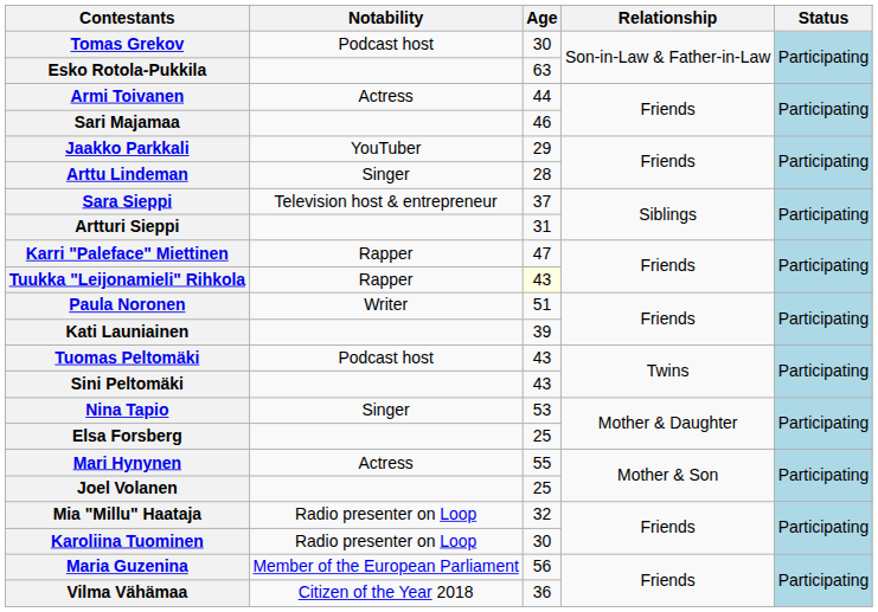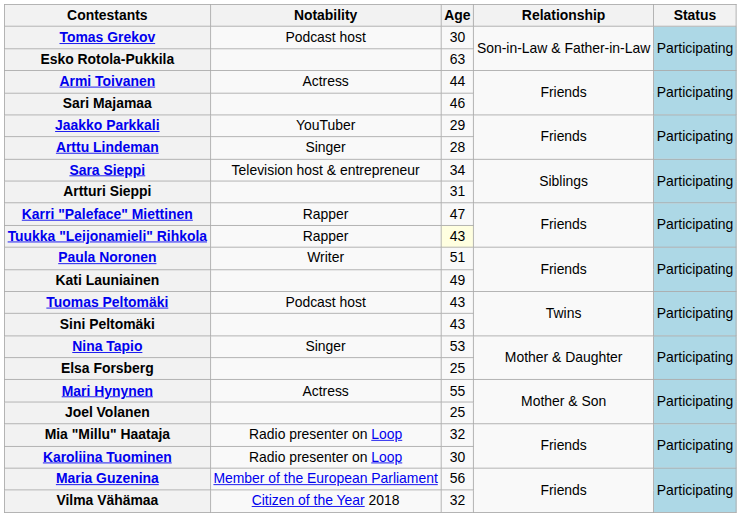Sara Sieppi | Age: 37 -> 34
Kati Launiainen | Age: 39 -> 49
Vilma Vähämaa | Age: 36 -> 32
